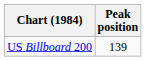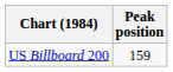US Billboard 200 | Peak position: 139 -> 159
